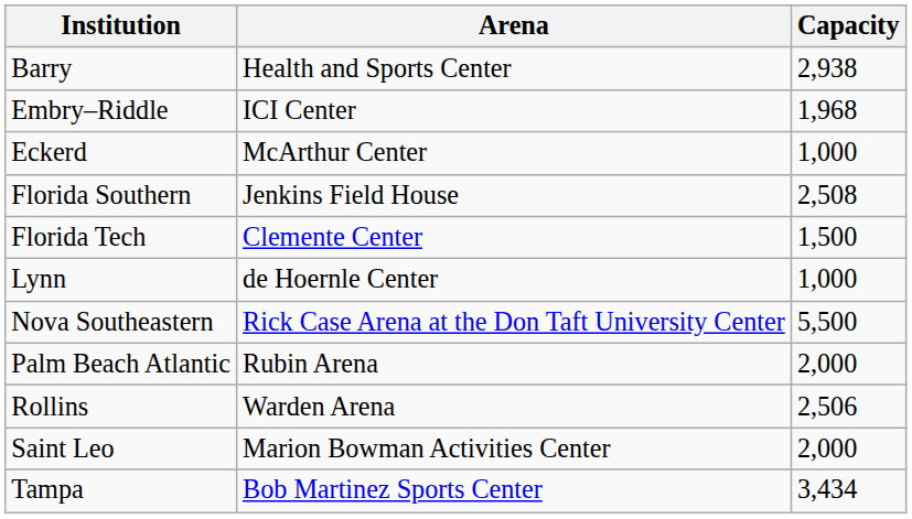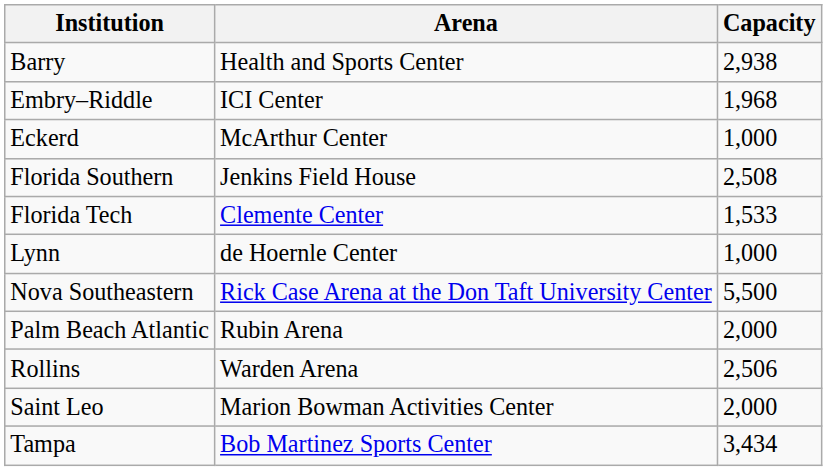Florida Tech | Capacity: 1,500 -> 1,533
